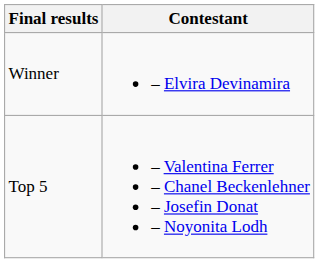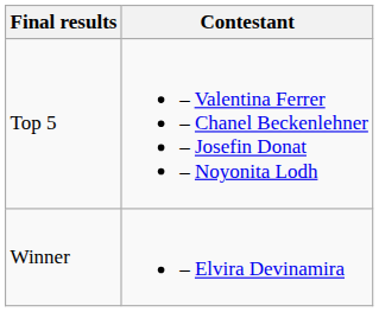rows swapped: Winner <-> Top 5
